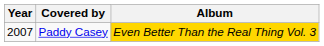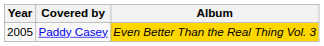Paddy Casey | Year: 2007 -> 2005
